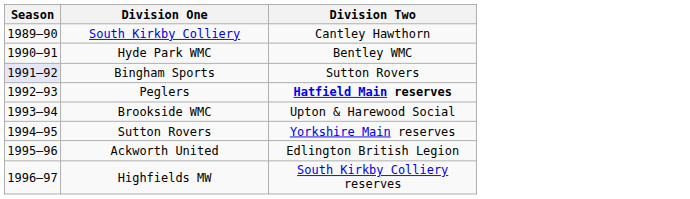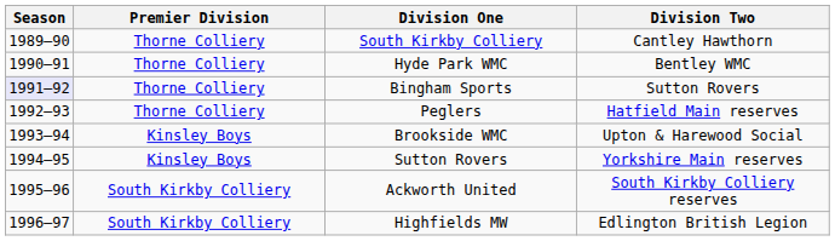+ column: Premier Division | Thorne Colliery | Thorne Colliery | Thorne Colliery | Thorne Colliery | Kinsley Boys | Kinsley Boys | South Kirkby Colliery | South Kirkby Colliery
Peglers | Division Two: bold -> normal
Ackworth United | Division Two: Edlington British Legion -> South Kirkby Colliery reserves
Highfields MW | Division Two: South Kirkby Colliery reserves -> Edlington British Legion
